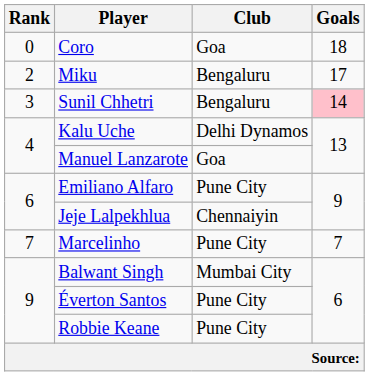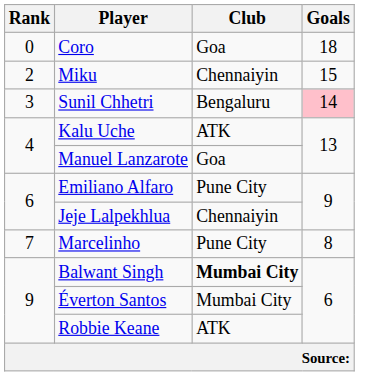Miku | Club: Bengaluru -> Chennaiyin
Miku | Goals: 17 -> 15
Kalu Uche | Club: Delhi Dynamos -> ATK
Marcelinho | Goals: 7 -> 8
Balwant Singh | Club: normal -> bold
Éverton Santos | Club: Pune City -> Mumbai City
Robbie Keane | Club: Pune City -> ATK
